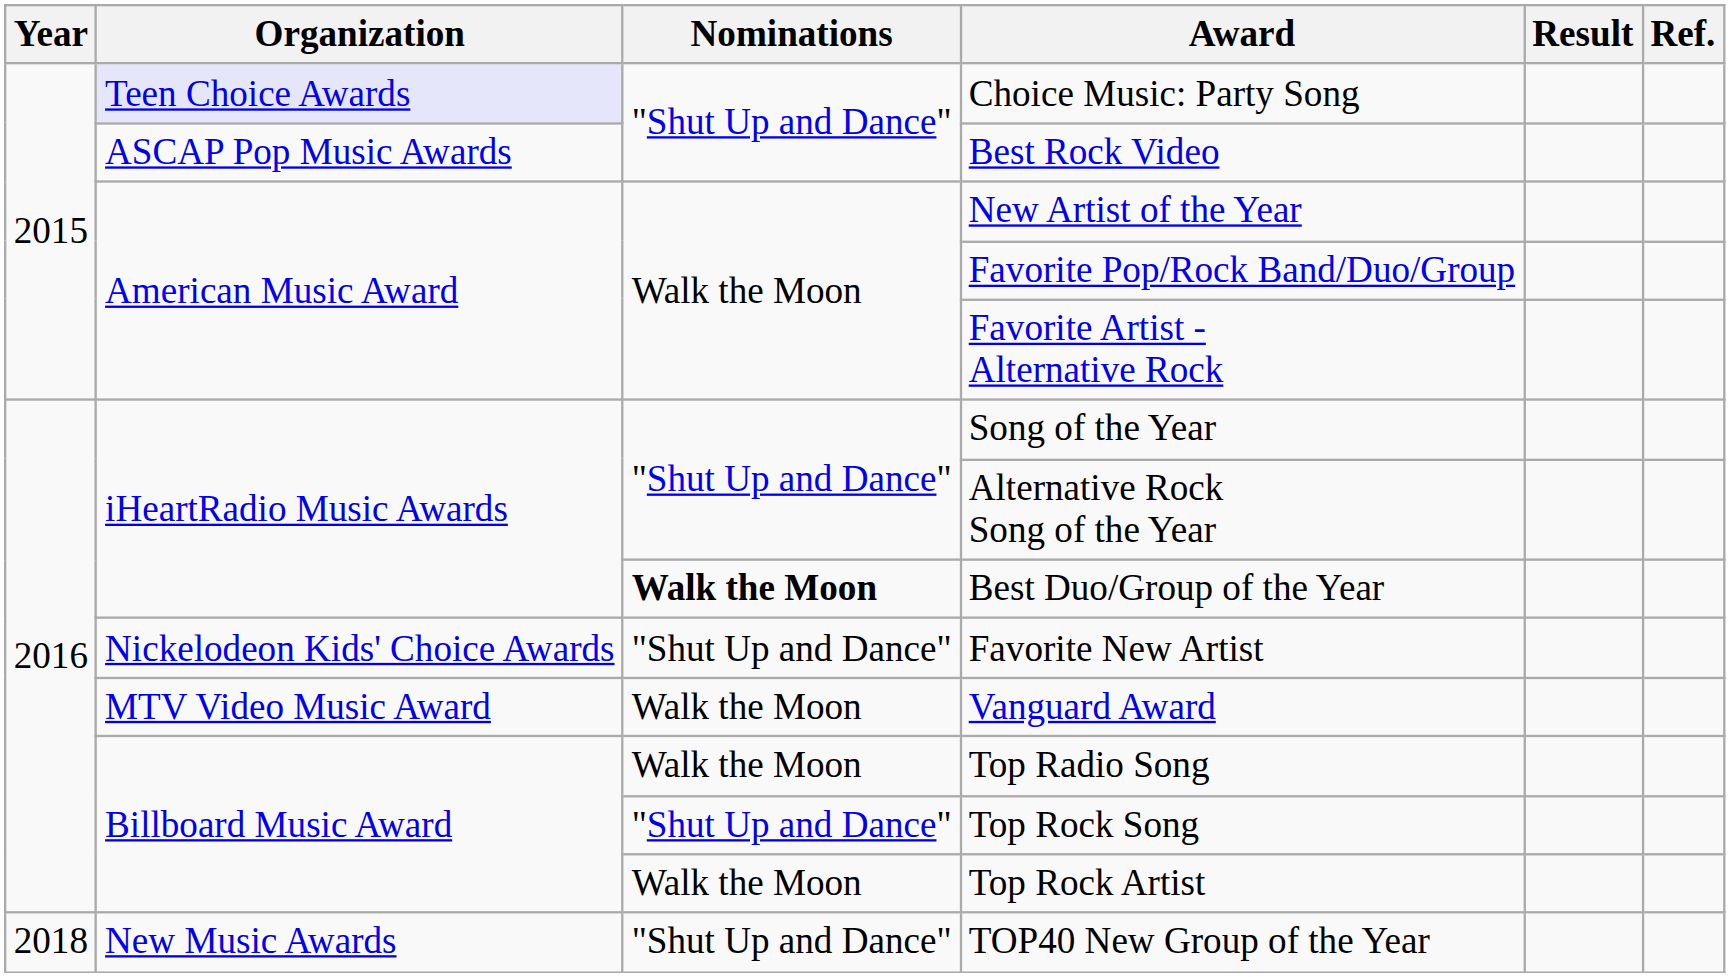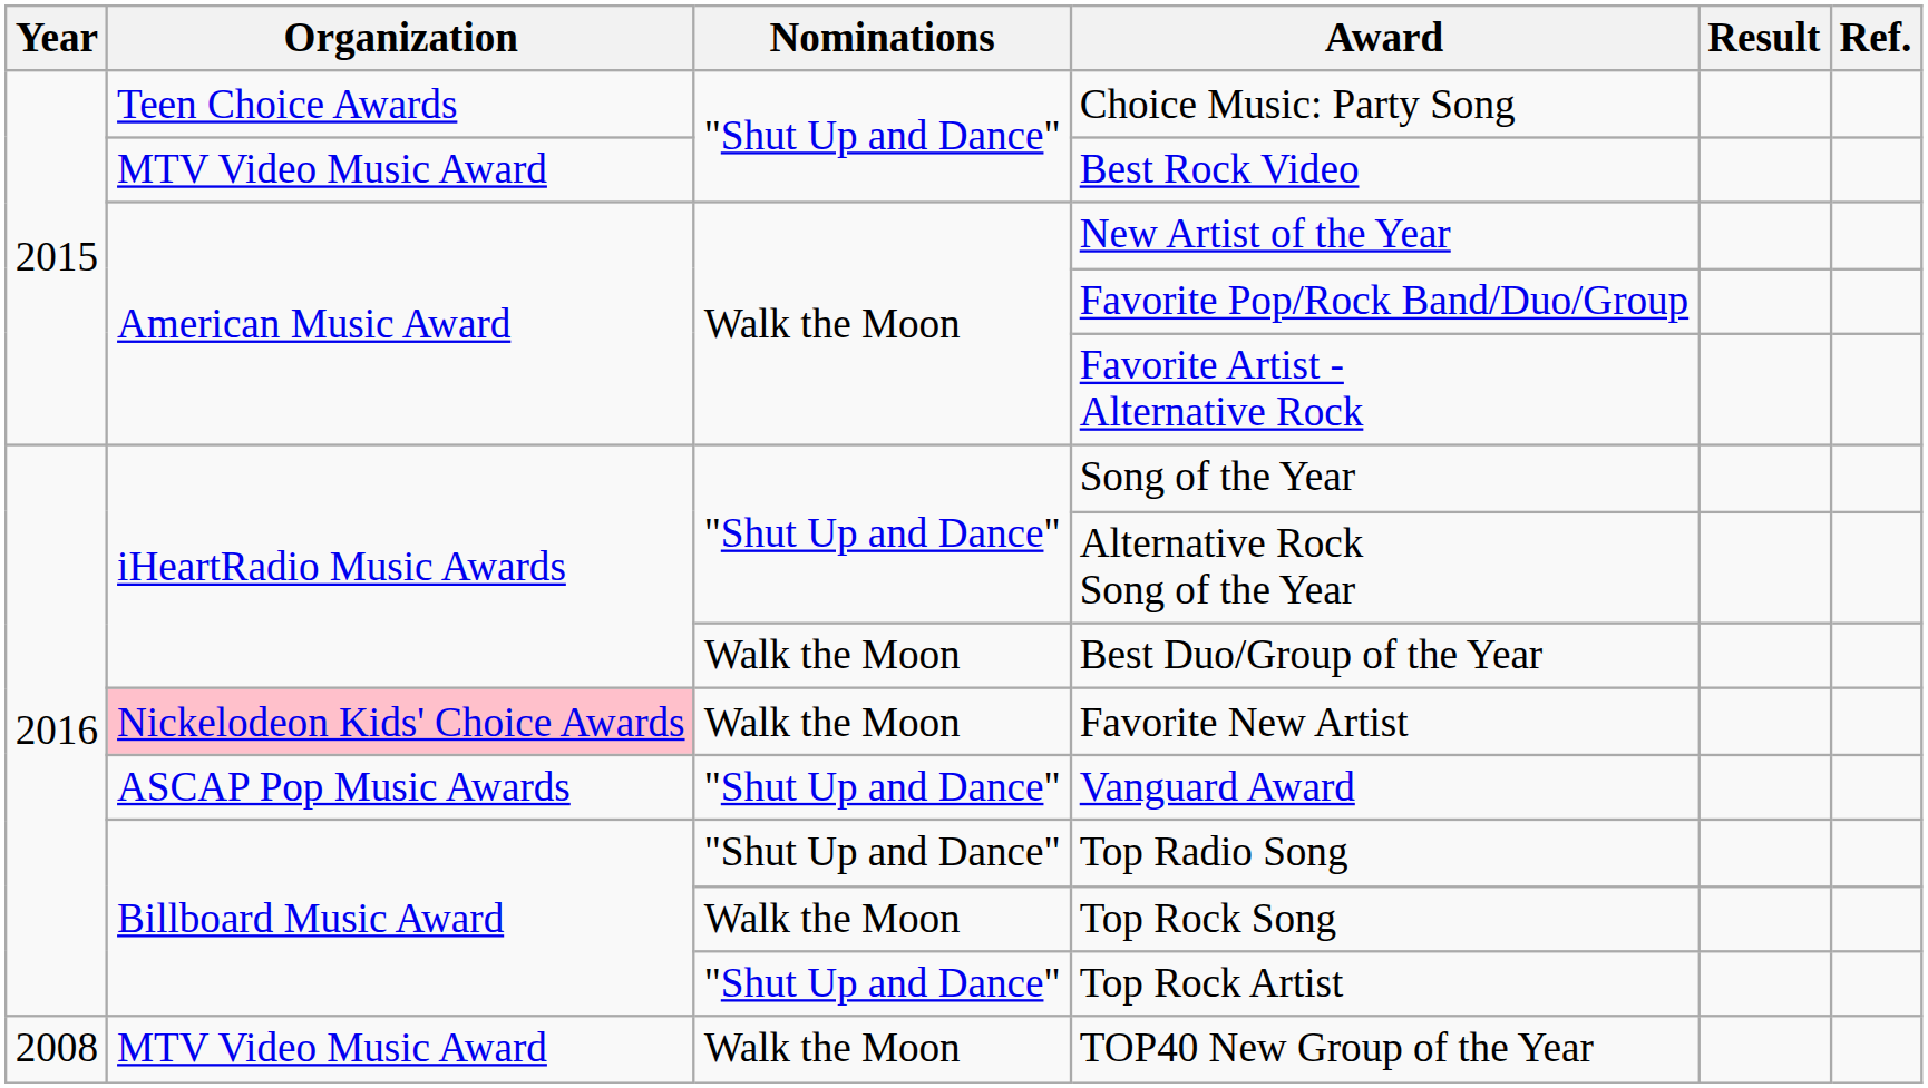Choice Music: Party Song | Organization: lavender background -> no background
Best Rock Video | Organization: ASCAP Pop Music Awards -> MTV Video Music Award
Best Duo/Group of the Year | Nominations: bold -> normal
Favorite New Artist | Organization: no background -> pink background
Favorite New Artist | Nominations: "Shut Up and Dance" -> Walk the Moon
Vanguard Award | Organization: MTV Video Music Award -> ASCAP Pop Music Awards
Vanguard Award | Nominations: Walk the Moon -> "Shut Up and Dance"
Top Radio Song | Nominations: Walk the Moon -> "Shut Up and Dance"
Top Rock Song | Nominations: "Shut Up and Dance" -> Walk the Moon
Top Rock Artist | Nominations: Walk the Moon -> "Shut Up and Dance"
TOP40 New Group of the Year | Year: 2018 -> 2008
TOP40 New Group of the Year | Organization: New Music Awards -> MTV Video Music Award
TOP40 New Group of the Year | Nominations: "Shut Up and Dance" -> Walk the Moon
